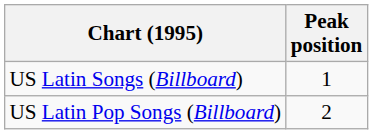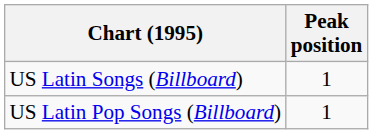US Latin Pop Songs (Billboard) | Peak position: 2 -> 1
